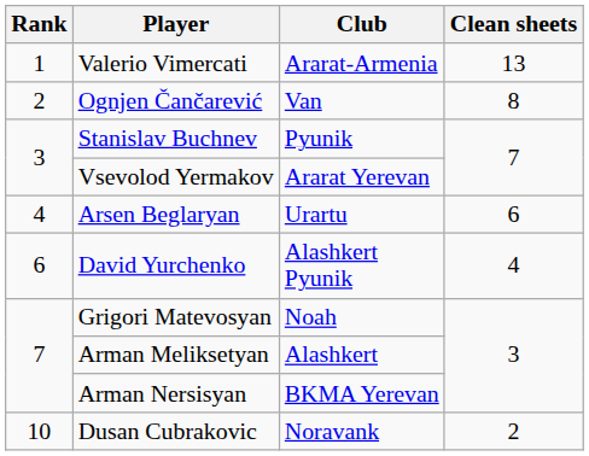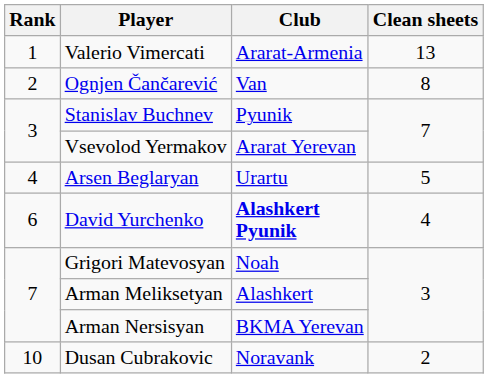Arsen Beglaryan | Clean sheets: 6 -> 5
David Yurchenko | Club: normal -> bold
